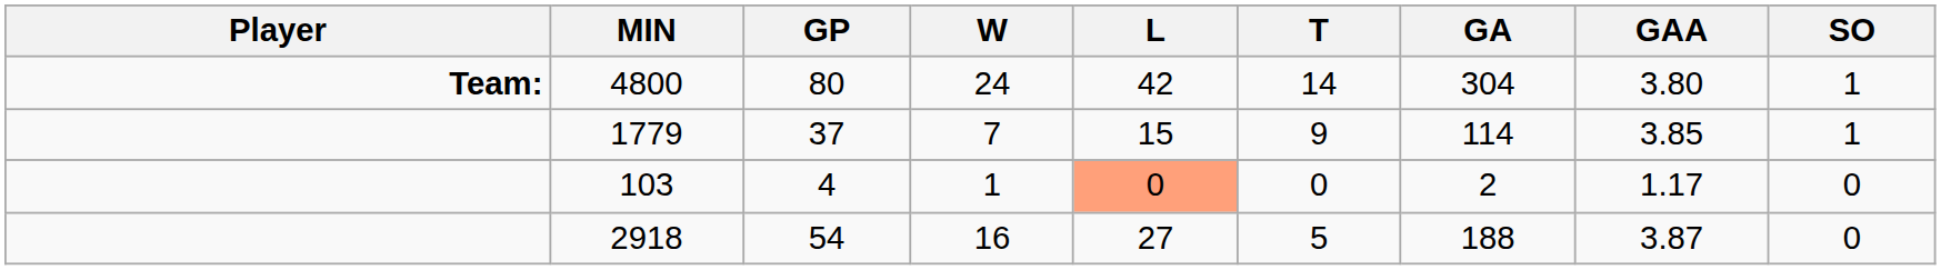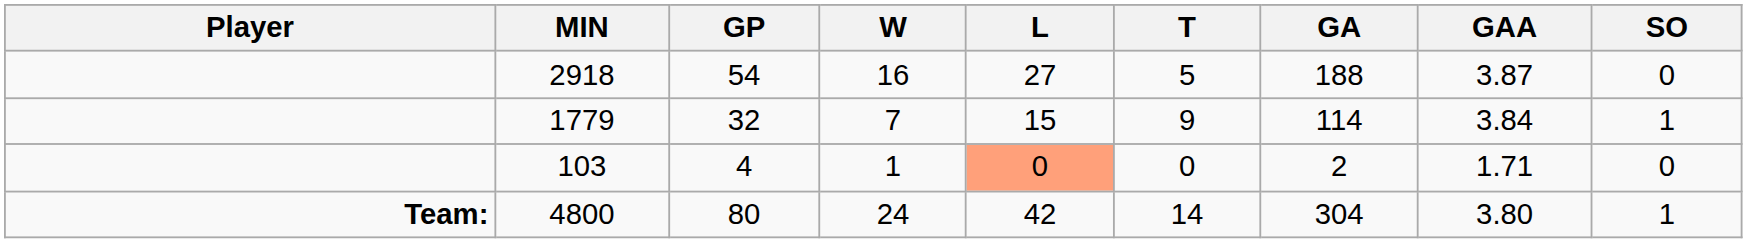rows swapped: 2918 <-> 4800
1779 | GP: 37 -> 32
1779 | GAA: 3.85 -> 3.84
103 | GAA: 1.17 -> 1.71
